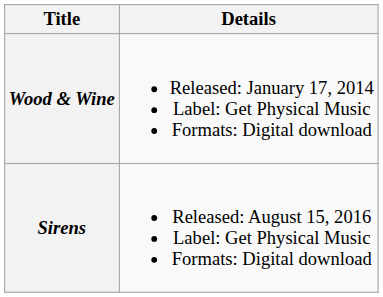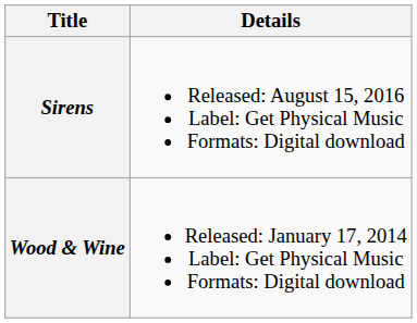rows swapped: Wood & Wine <-> Sirens
